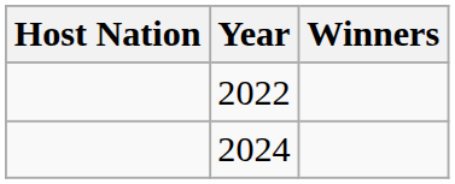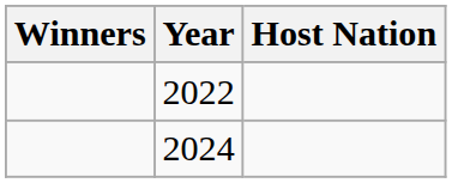columns swapped: Host Nation <-> Winners
